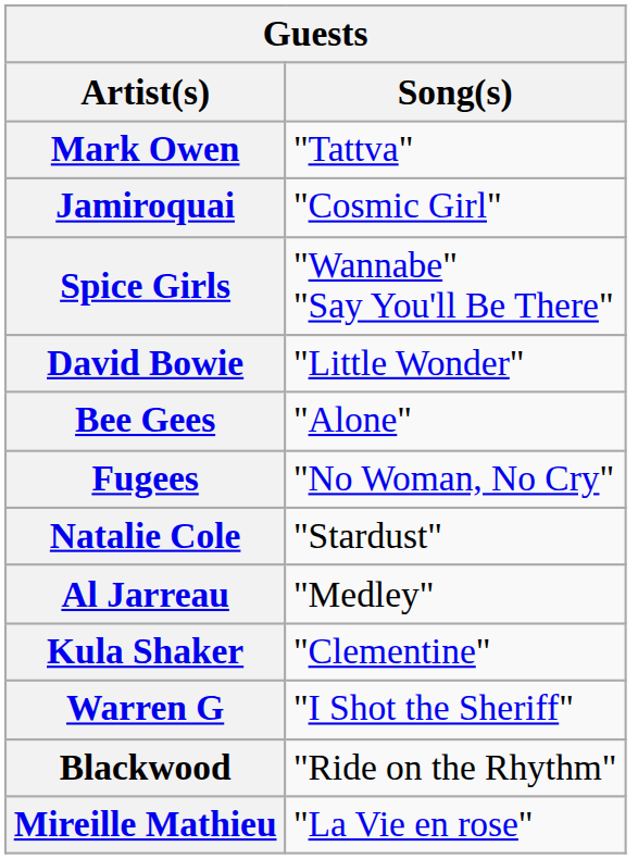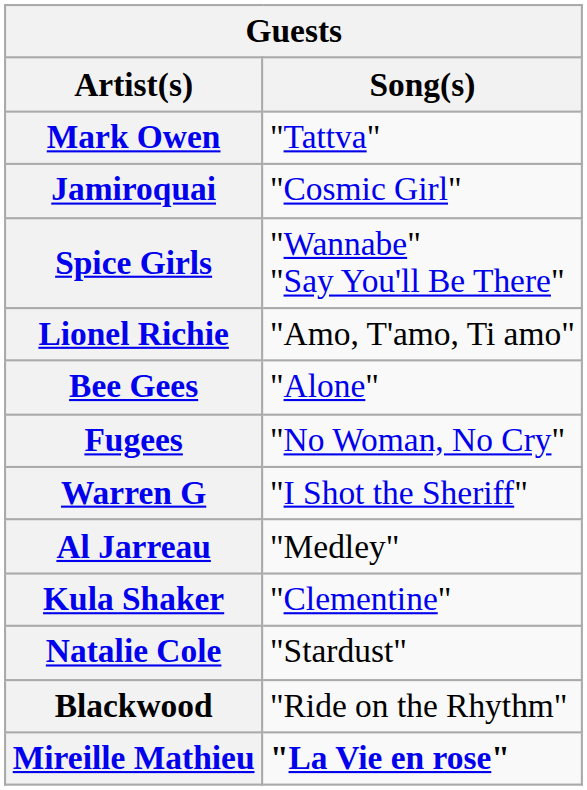+ row: Lionel Richie | "Amo, T'amo, Ti amo"
- row: David Bowie | "Little Wonder"
rows swapped: Warren G <-> Natalie Cole
Mireille Mathieu | Song(s): normal -> bold
